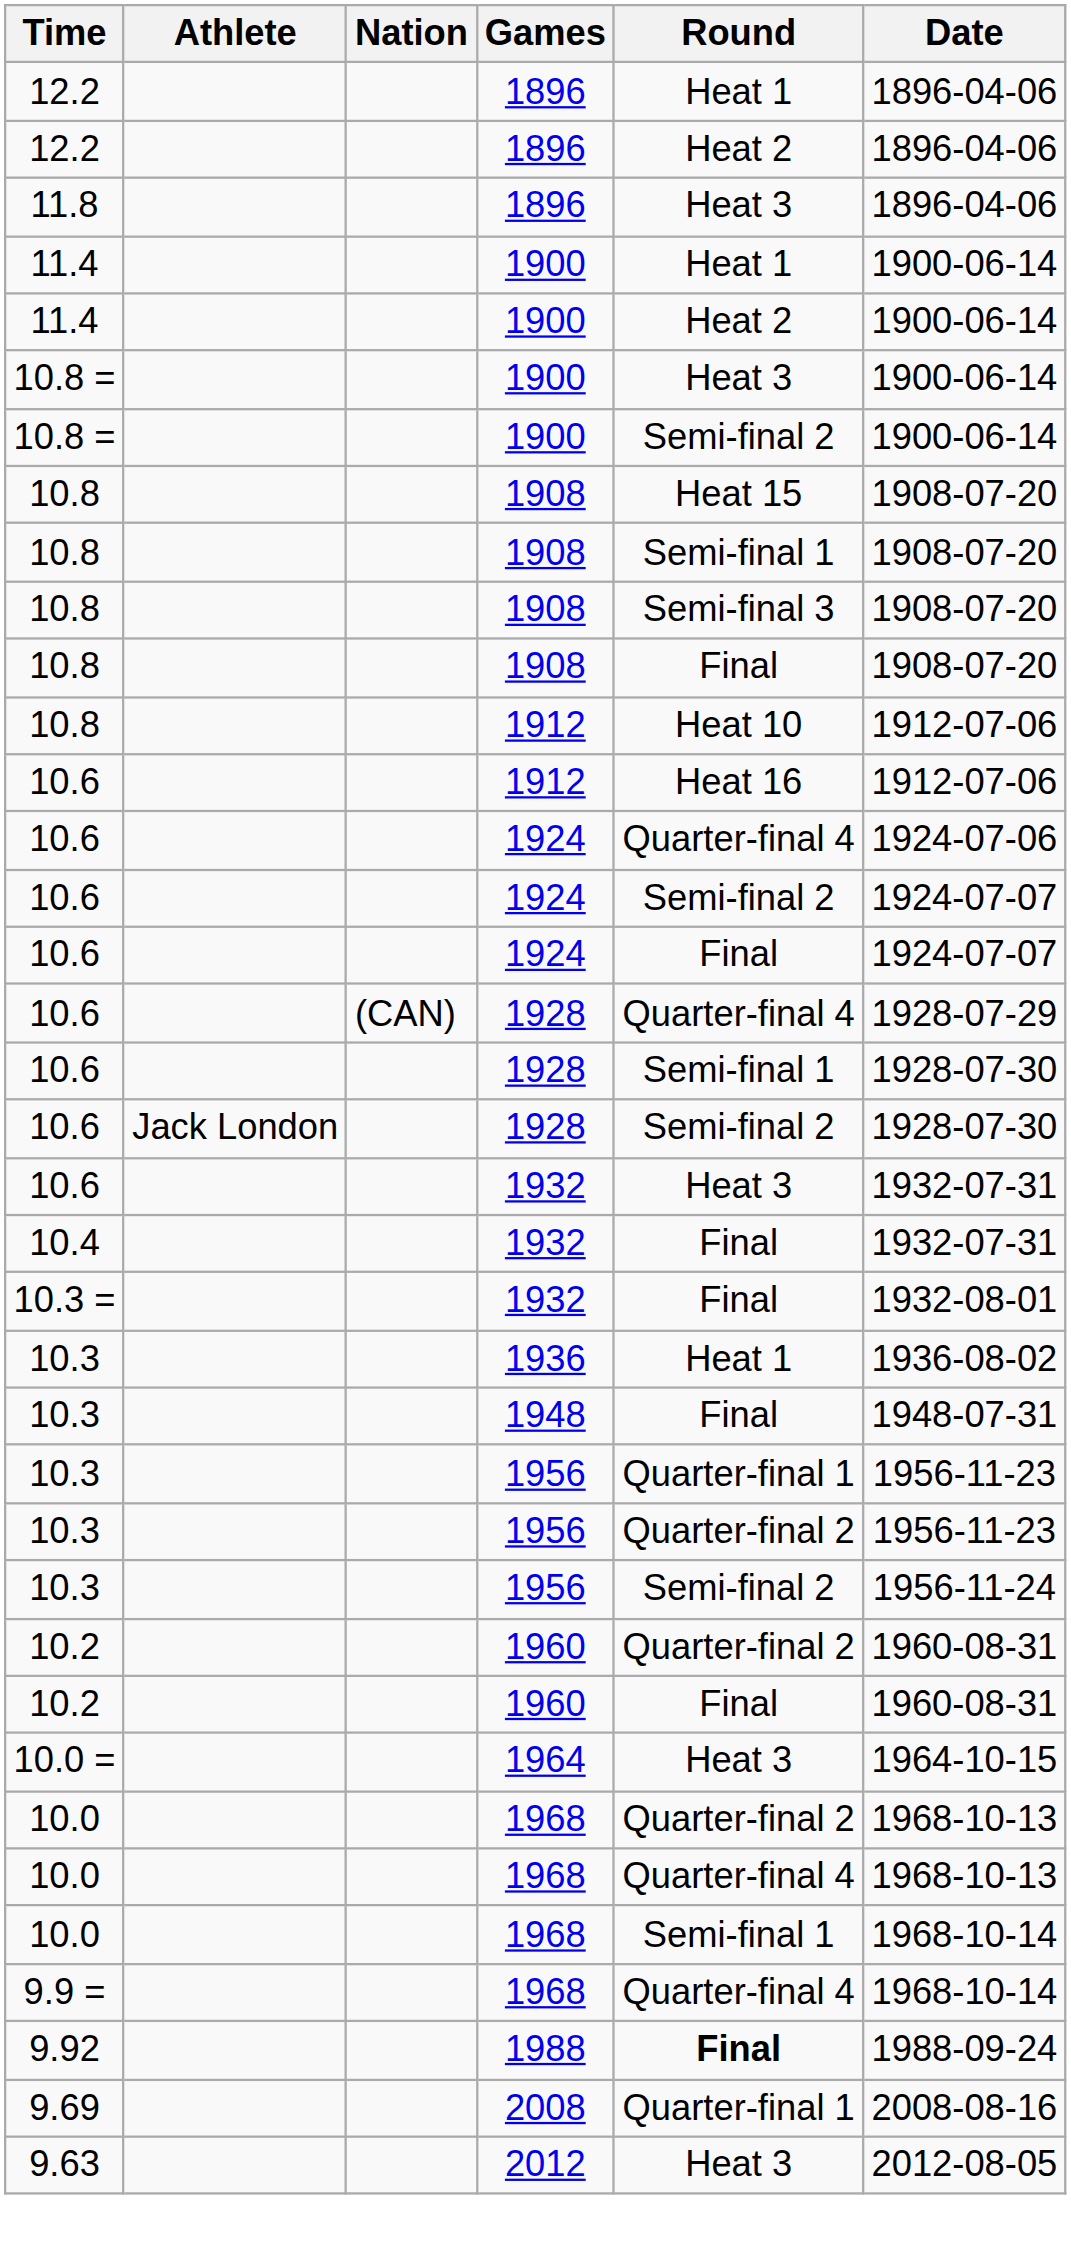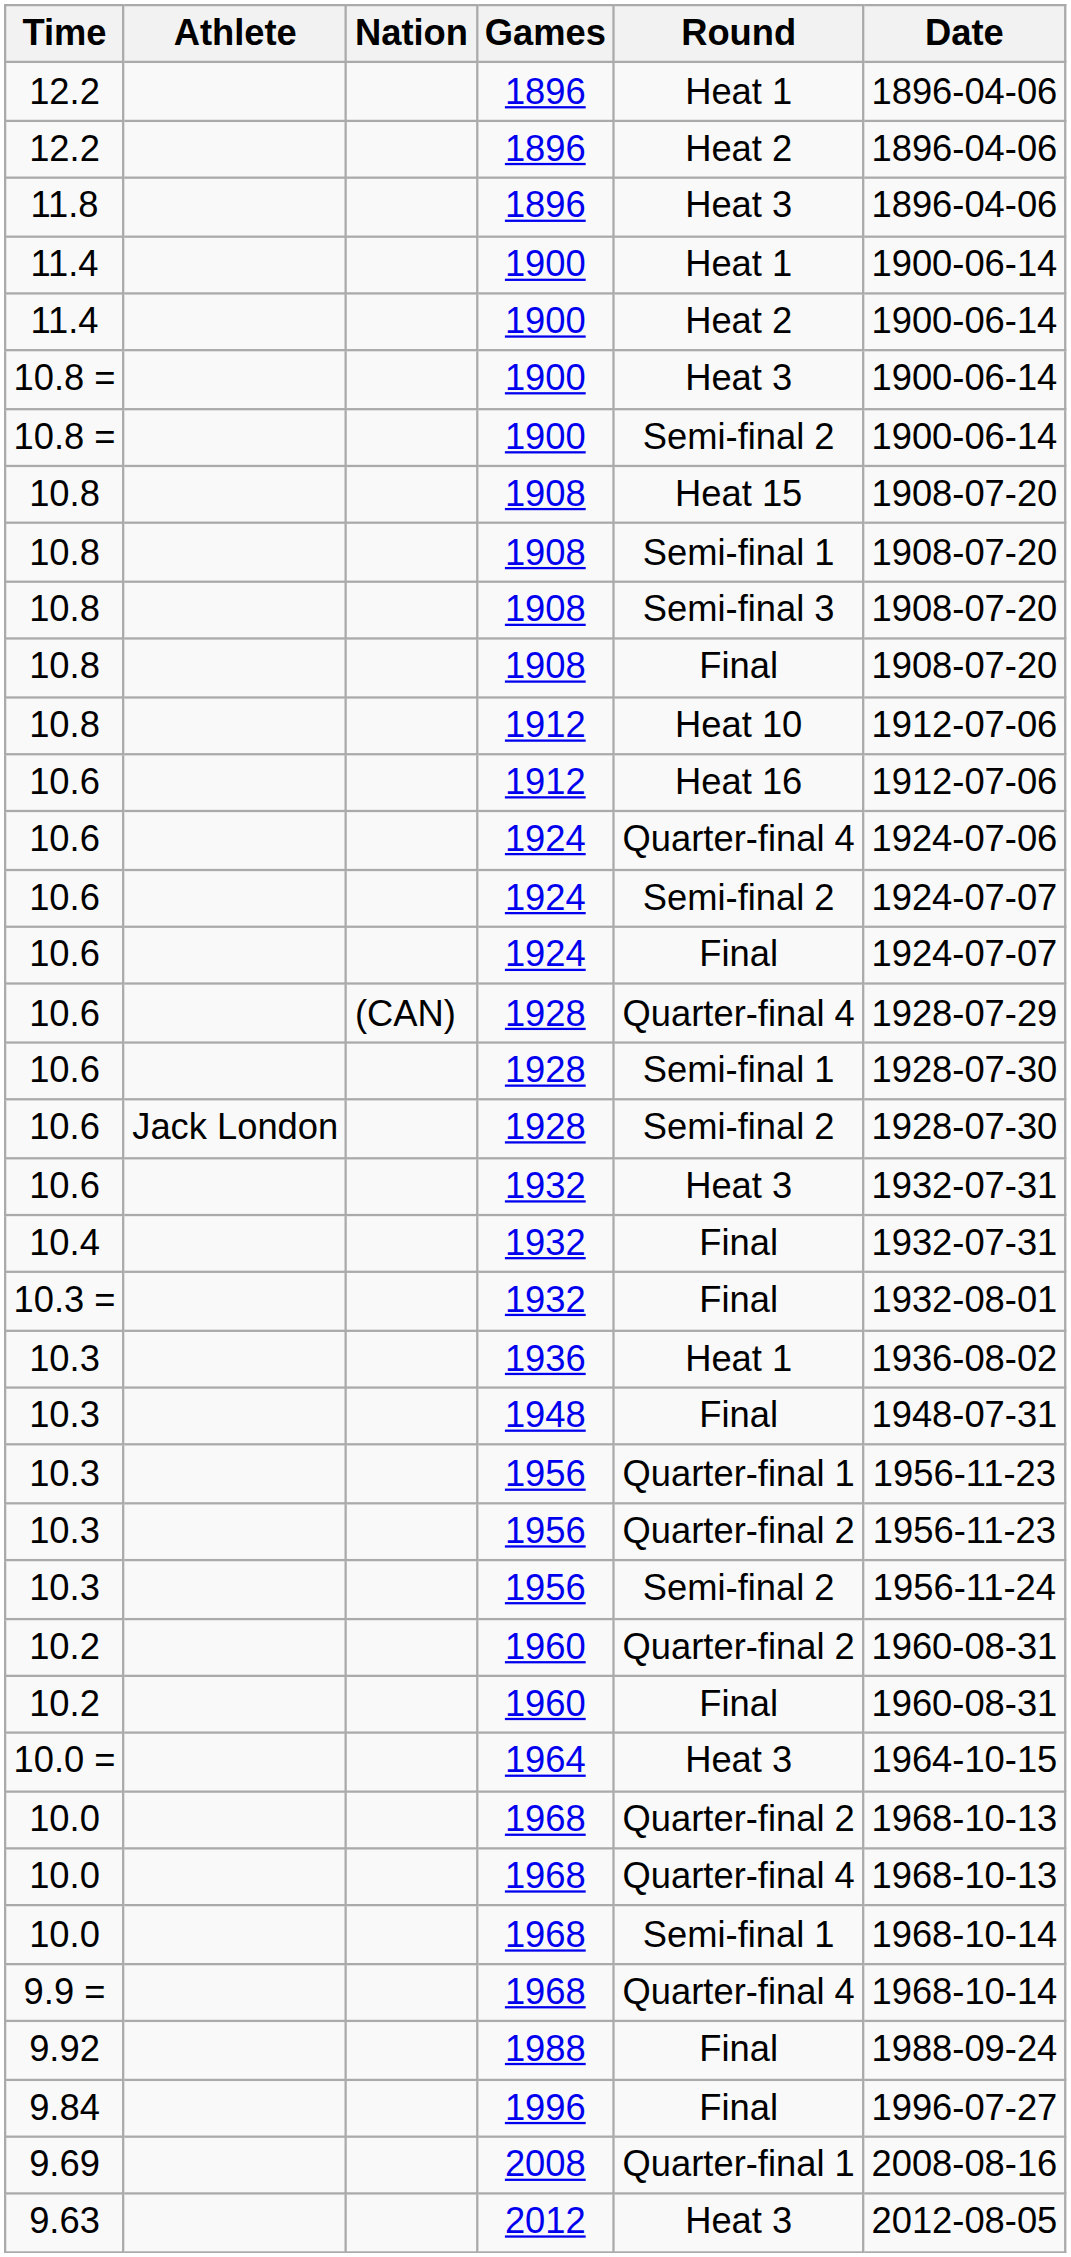9.92 | Round: bold -> normal
+ row: 9.84 | 1996 | Final | 1996-07-27
